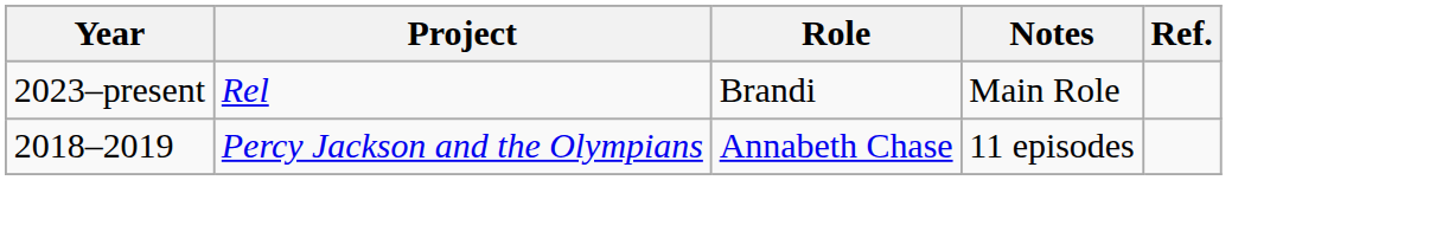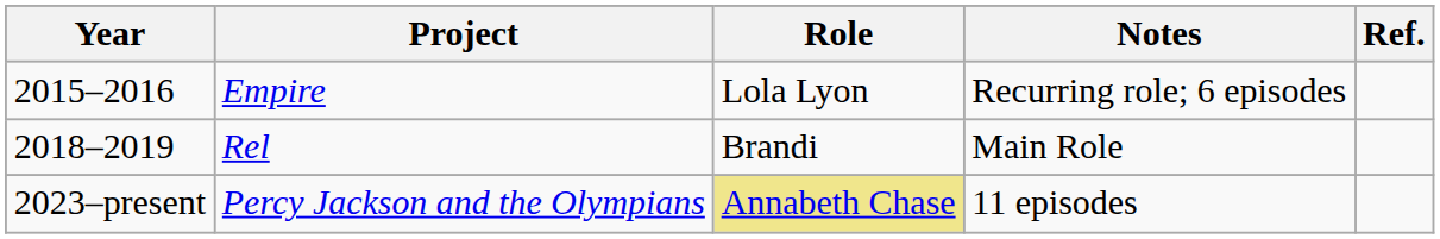+ row: 2015–2016 | Empire | Lola Lyon | Recurring role; 6 episodes
Rel | Year: 2023–present -> 2018–2019
Percy Jackson and the Olympians | Year: 2018–2019 -> 2023–present
Percy Jackson and the Olympians | Role: no background -> khaki background
